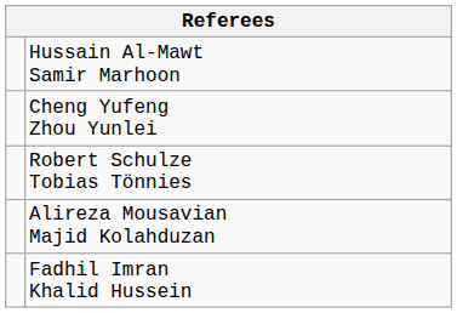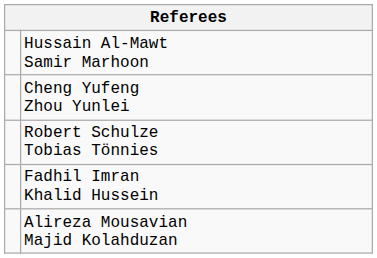rows swapped: Alireza Mousavian Majid Kolahduzan <-> Fadhil Imran Khalid Hussein
